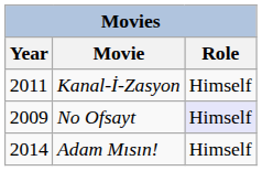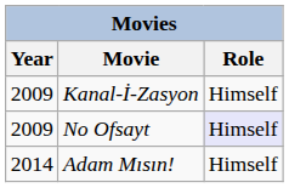Kanal-İ-Zasyon | Year: 2011 -> 2009
